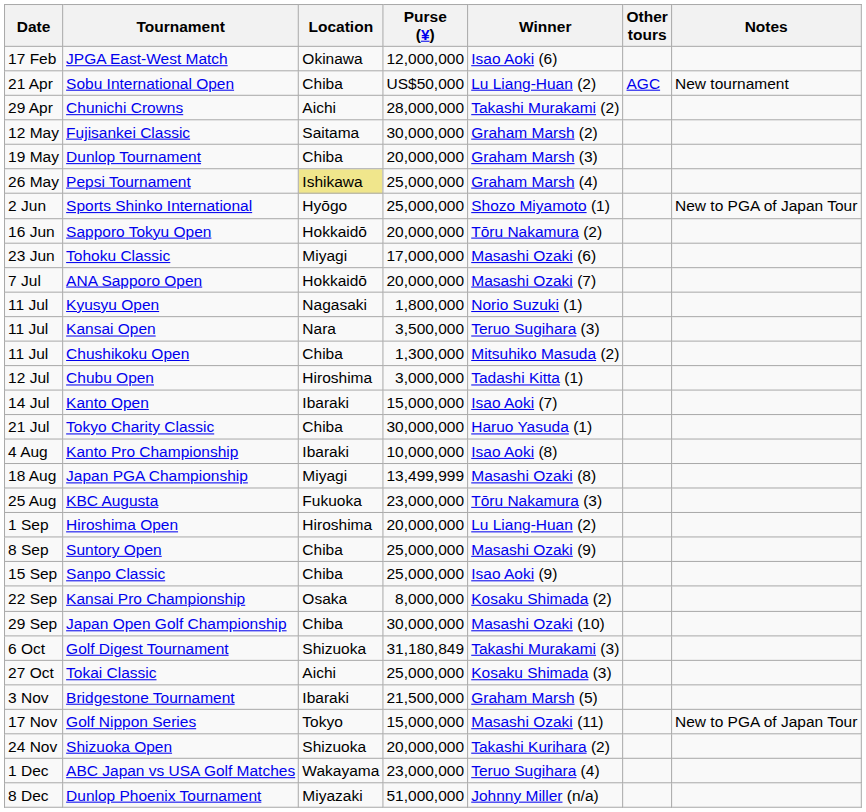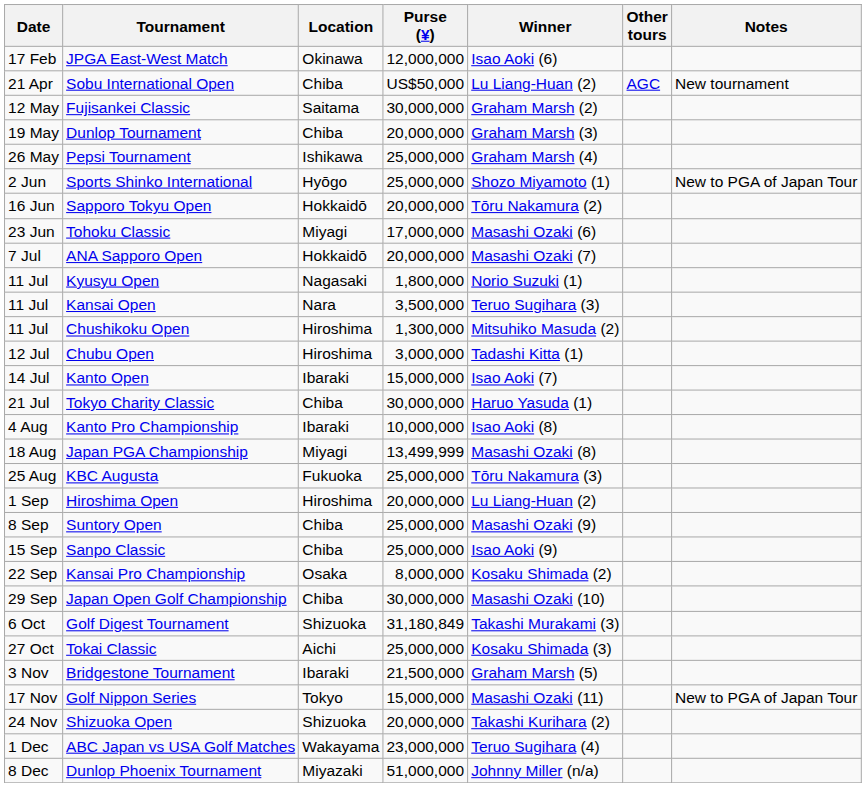- row: 29 Apr | Chunichi Crowns | Aichi | 28,000,000 | Takashi Murakami (2)
Pepsi Tournament | Location: khaki background -> no background
Chushikoku Open | Location: Chiba -> Hiroshima
KBC Augusta | Purse (¥): 23,000,000 -> 25,000,000
